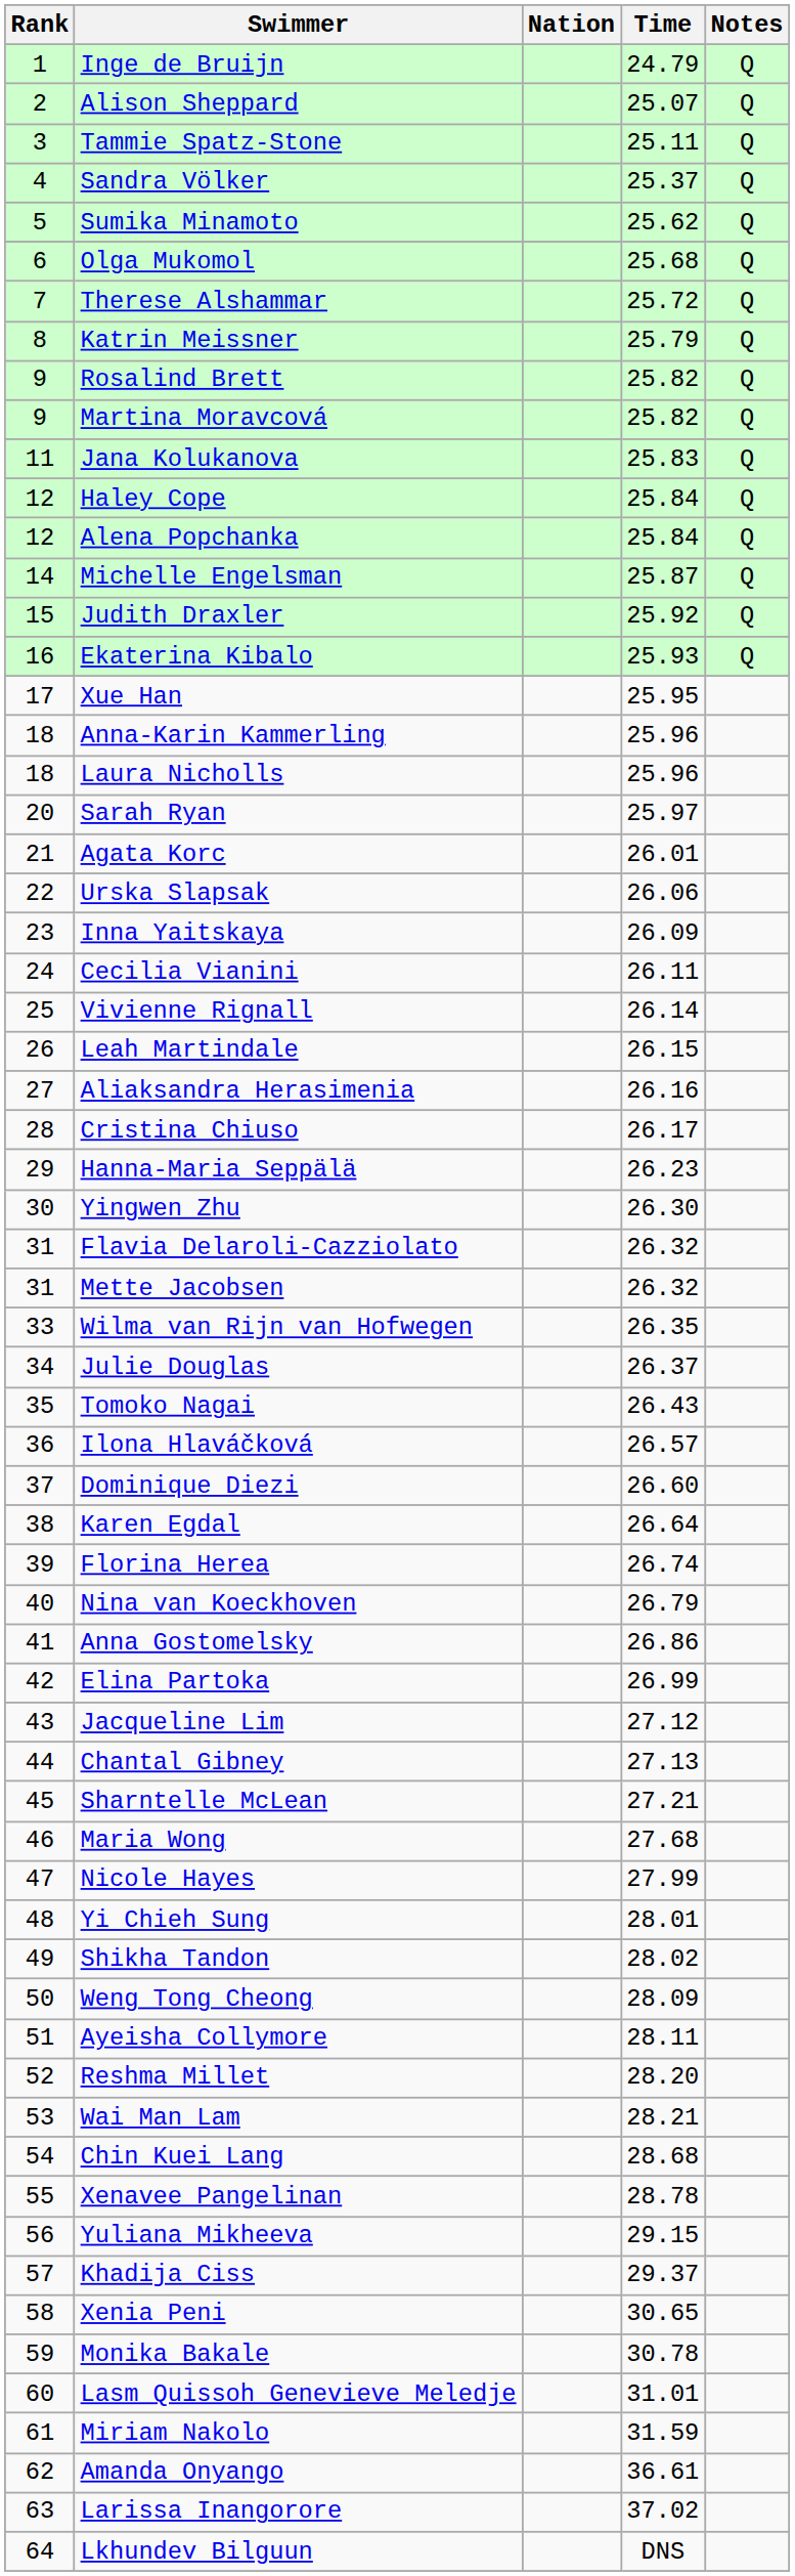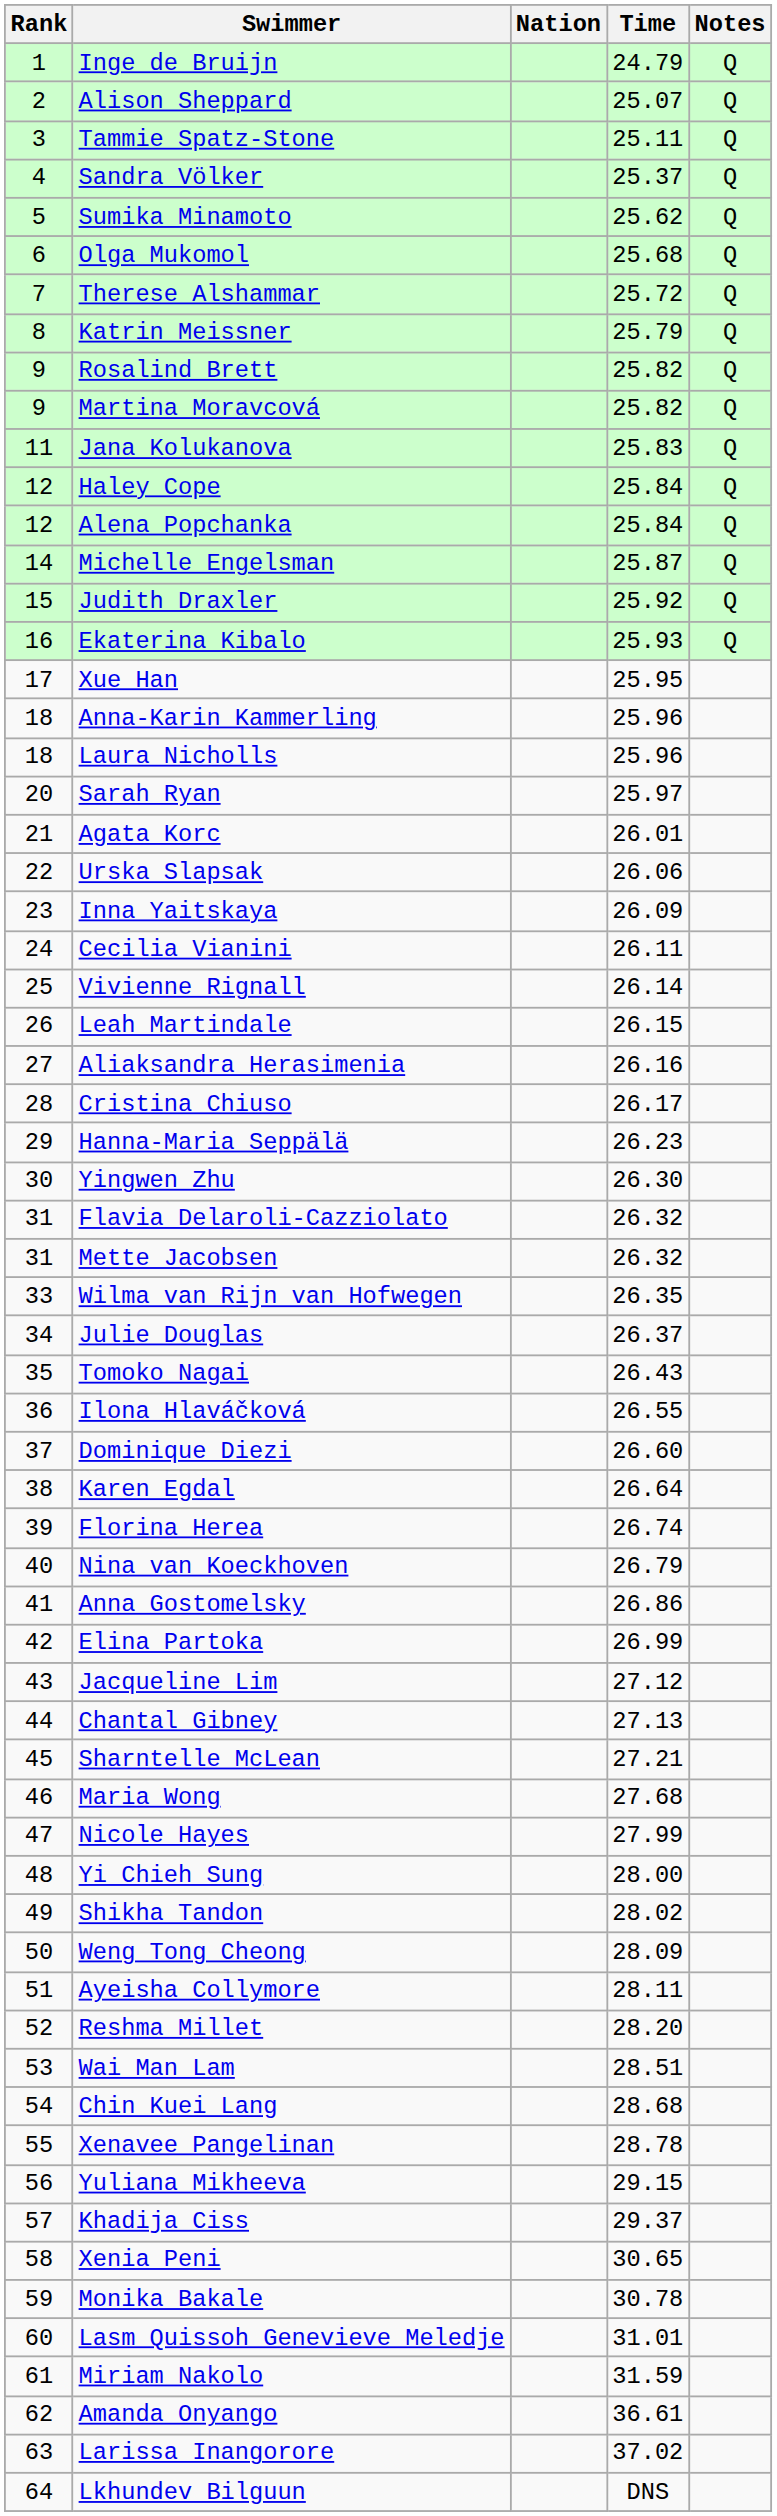Ilona Hlaváčková | Time: 26.57 -> 26.55
Yi Chieh Sung | Time: 28.01 -> 28.00
Wai Man Lam | Time: 28.21 -> 28.51
